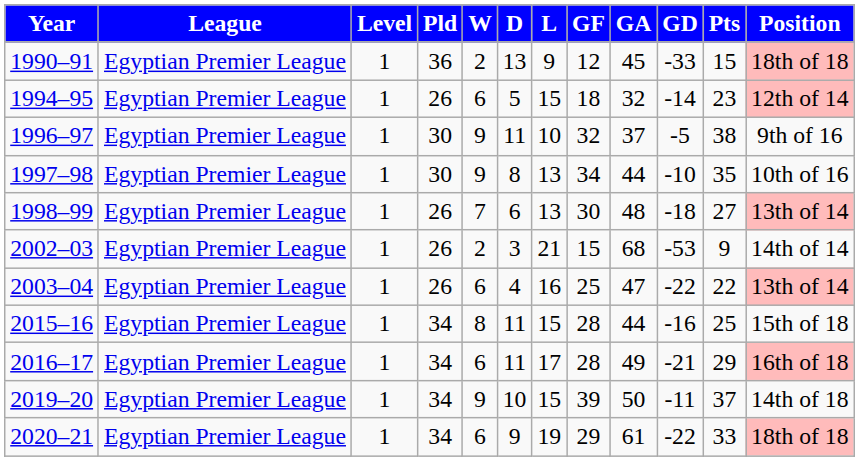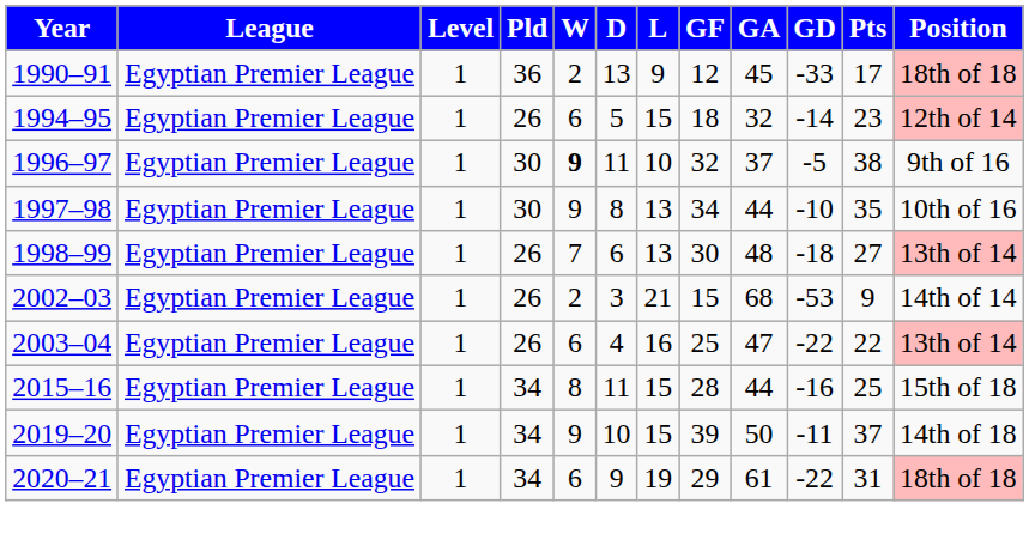1990–91 | Pts: 15 -> 17
1996–97 | W: normal -> bold
- row: 2016–17 | Egyptian Premier League | 1 | 34 | 6 | 11 | 17 | 28 | 49 | -21 | 29 | 16th of 18
2020–21 | Pts: 33 -> 31
